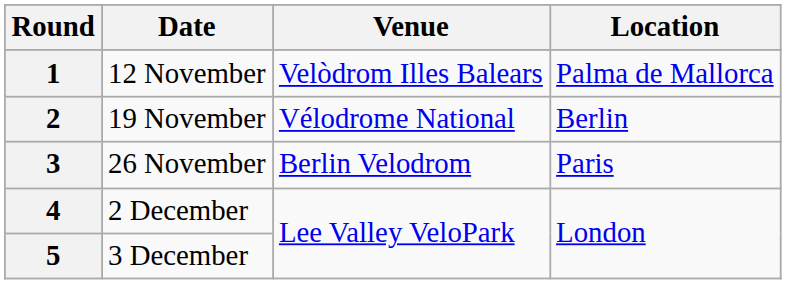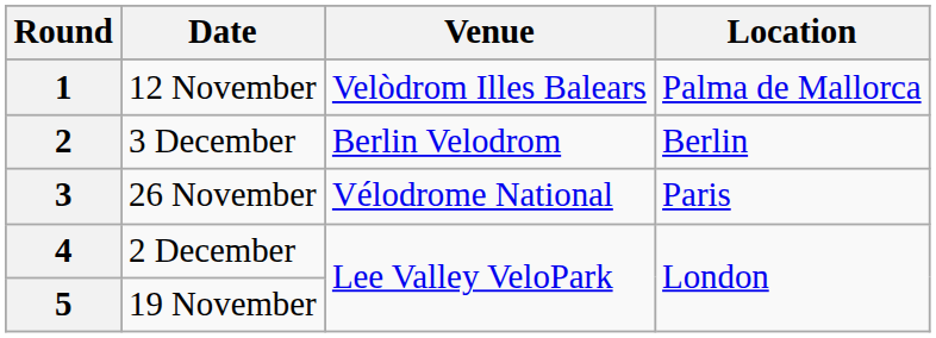2 | Date: 19 November -> 3 December
2 | Venue: Vélodrome National -> Berlin Velodrom
3 | Venue: Berlin Velodrom -> Vélodrome National
5 | Date: 3 December -> 19 November
